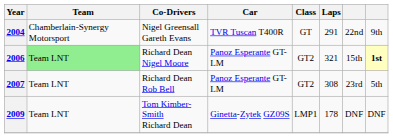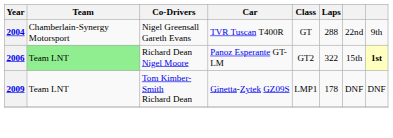2004 | Laps: 291 -> 288
2006 | Laps: 321 -> 322
- row: 2007 | Team LNT | Richard Dean Rob Bell | Panoz Esperante GT-LM | GT2 | 308 | 23rd | 5th
